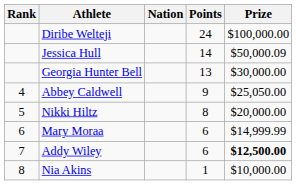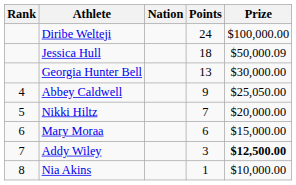Jessica Hull | Points: 14 -> 18
Nikki Hiltz | Points: 8 -> 7
Mary Moraa | Prize: $14,999.99 -> $15,000.00
Addy Wiley | Points: 6 -> 3
